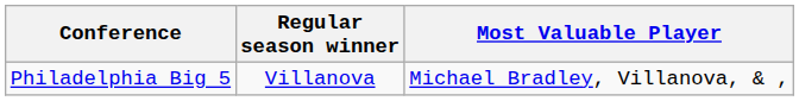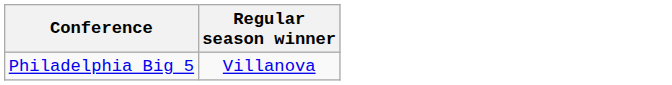- column: Most Valuable Player | Michael Bradley, Villanova, & ,
